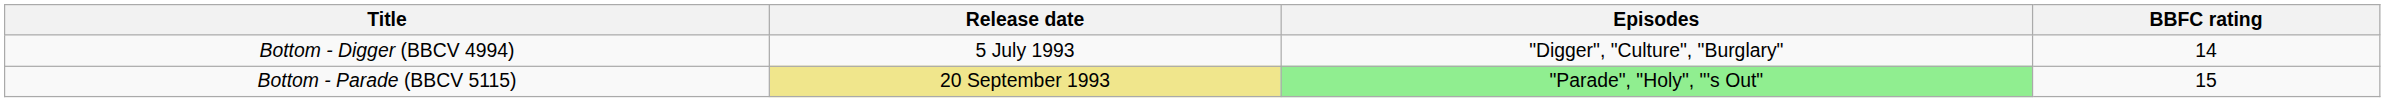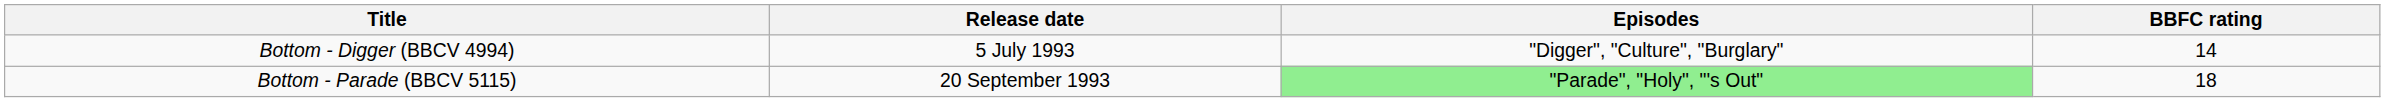Bottom - Parade (BBCV 5115) | Release date: khaki background -> no background
Bottom - Parade (BBCV 5115) | BBFC rating: 15 -> 18
